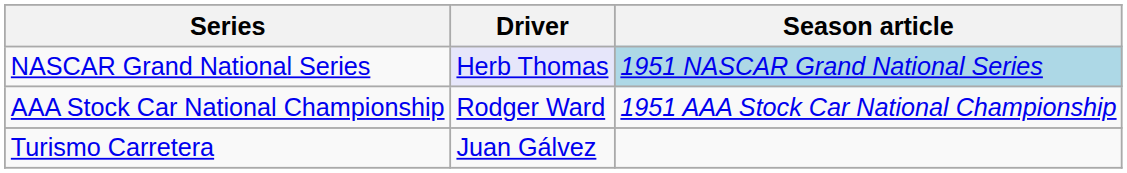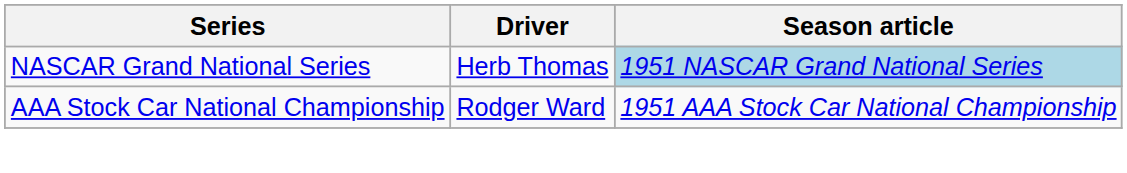NASCAR Grand National Series | Driver: lavender background -> no background
- row: Turismo Carretera | Juan Gálvez
